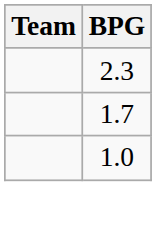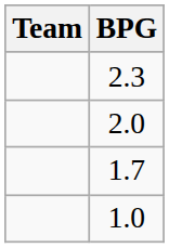+ row: 2.0
